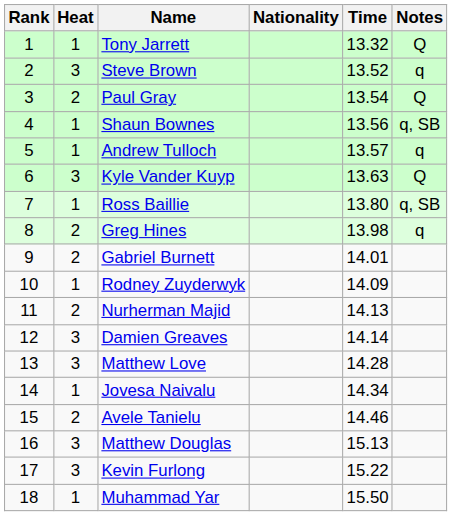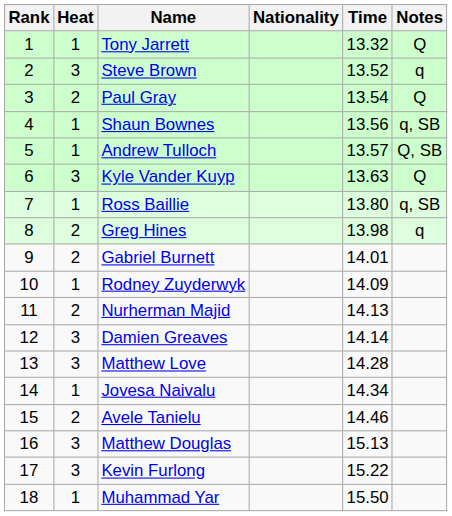Andrew Tulloch | Notes: q -> Q, SB
